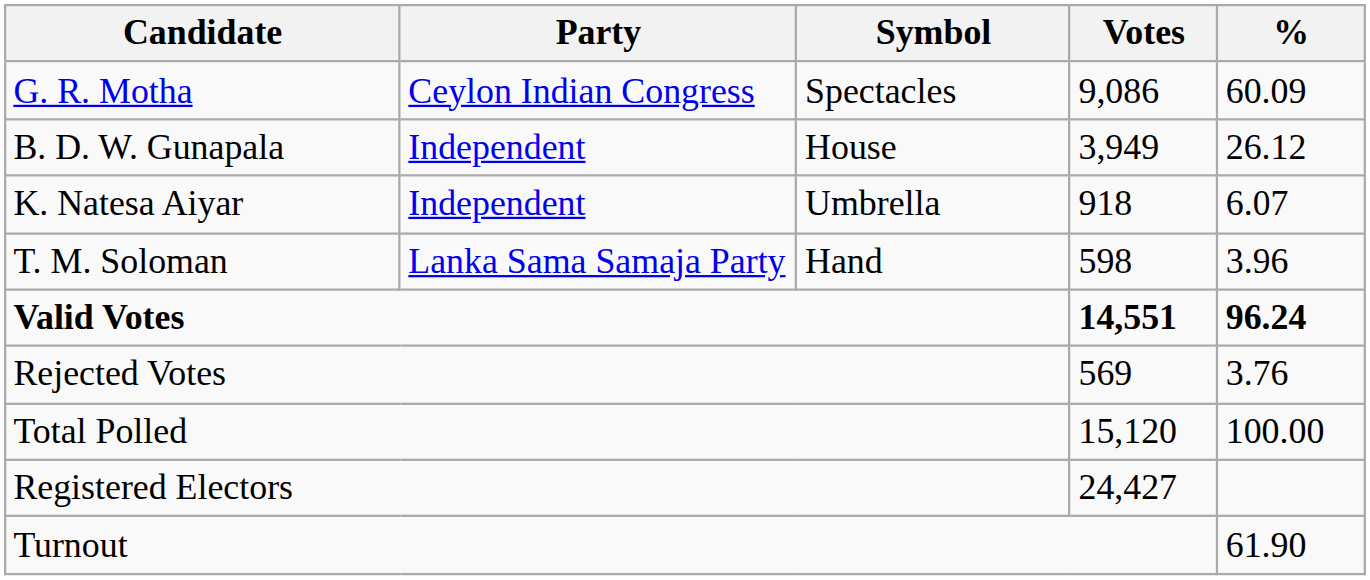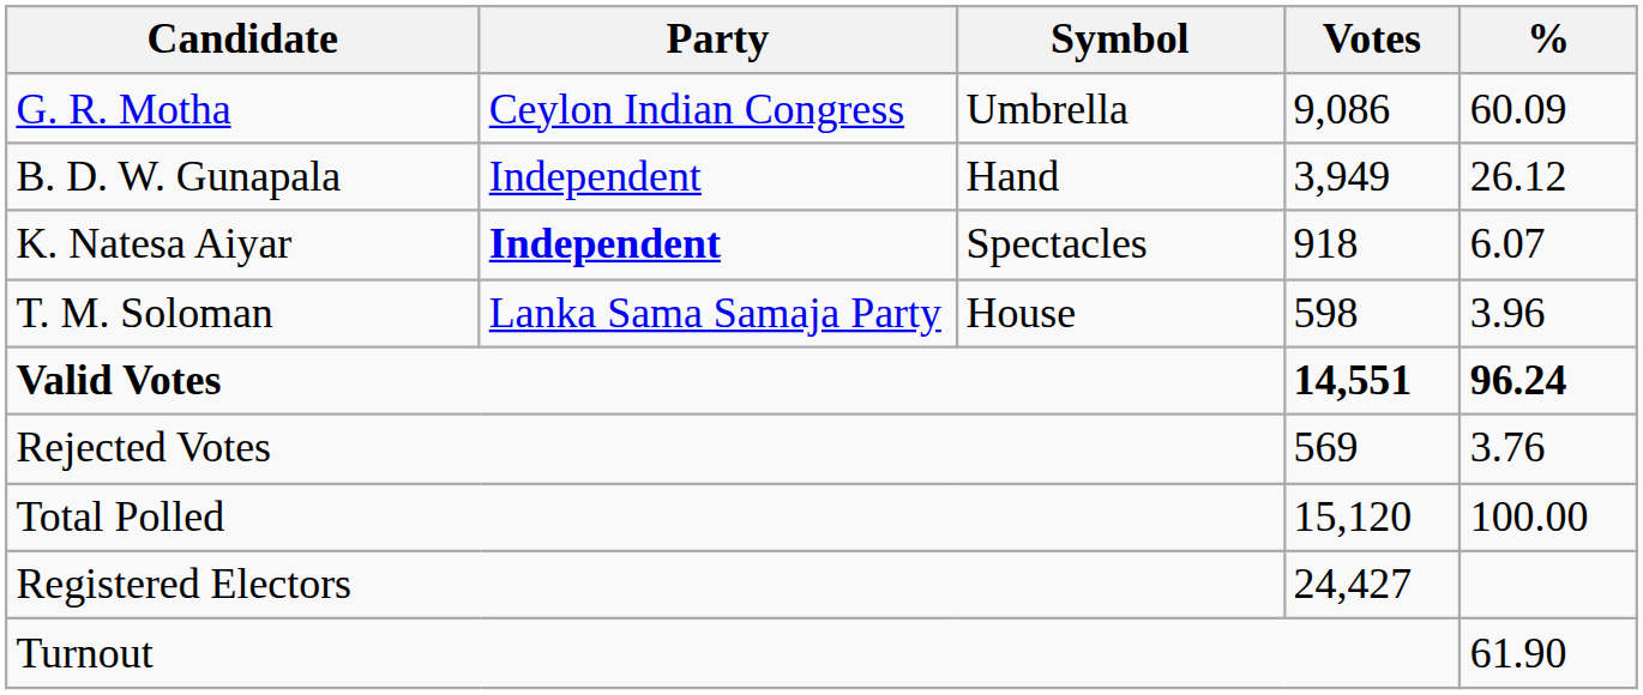G. R. Motha | Symbol: Spectacles -> Umbrella
B. D. W. Gunapala | Symbol: House -> Hand
K. Natesa Aiyar | Party: normal -> bold
K. Natesa Aiyar | Symbol: Umbrella -> Spectacles
T. M. Soloman | Symbol: Hand -> House
